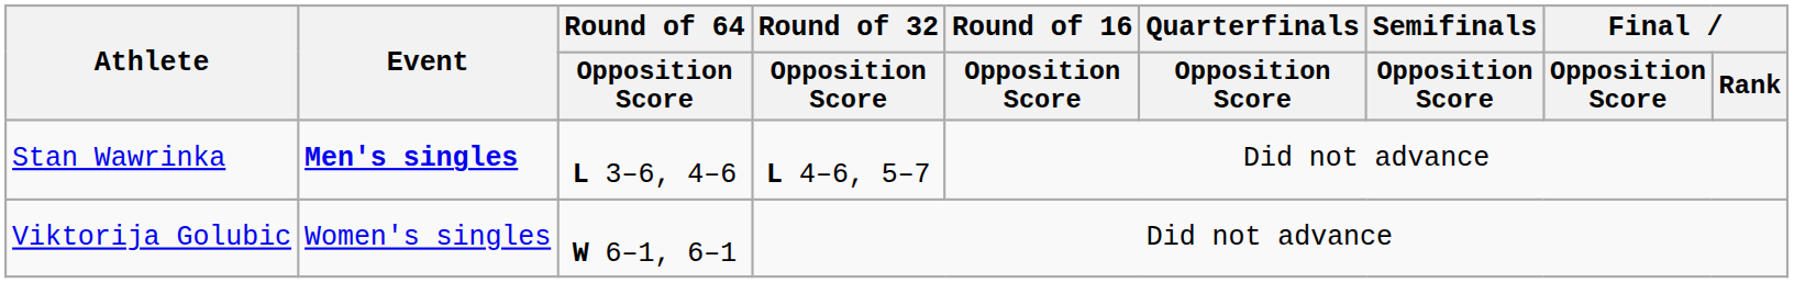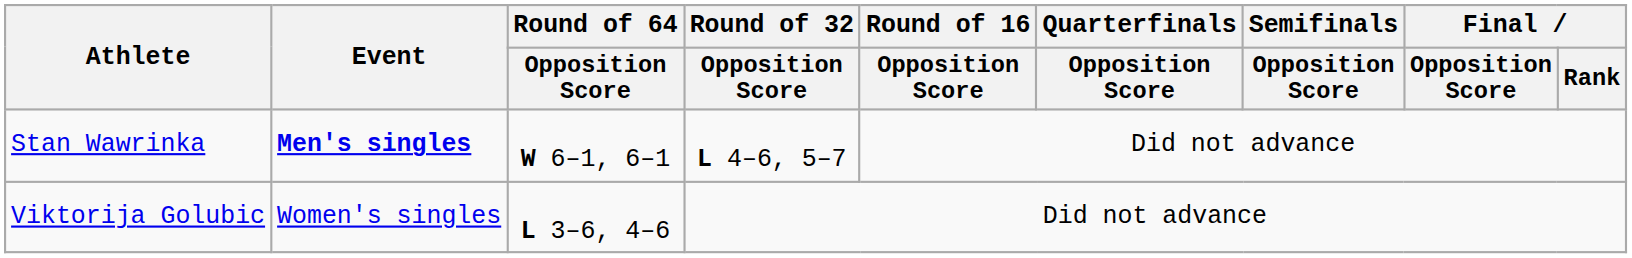Stan Wawrinka | Round of 64 / Opposition Score: L 3–6, 4–6 -> W 6–1, 6–1
Viktorija Golubic | Round of 64 / Opposition Score: W 6–1, 6–1 -> L 3–6, 4–6
